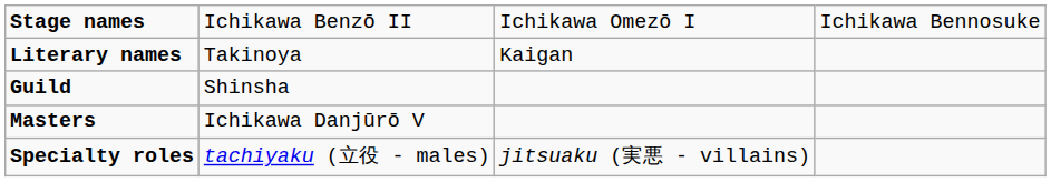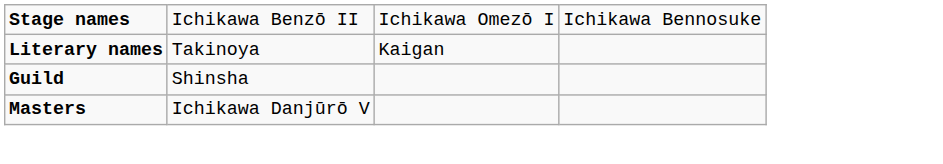- row: Specialty roles | tachiyaku (立役 - males) | jitsuaku (実悪 - villains)
